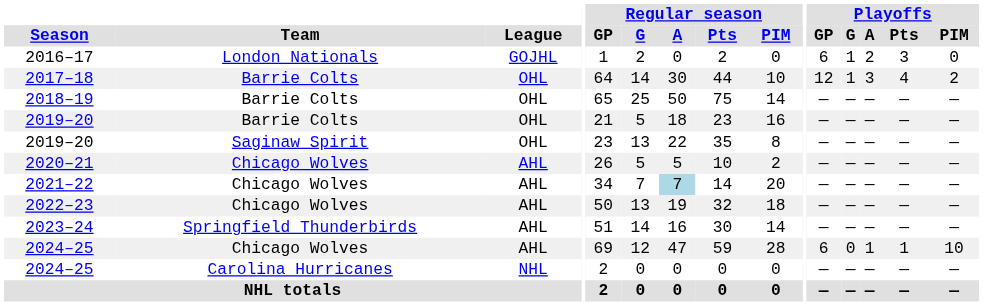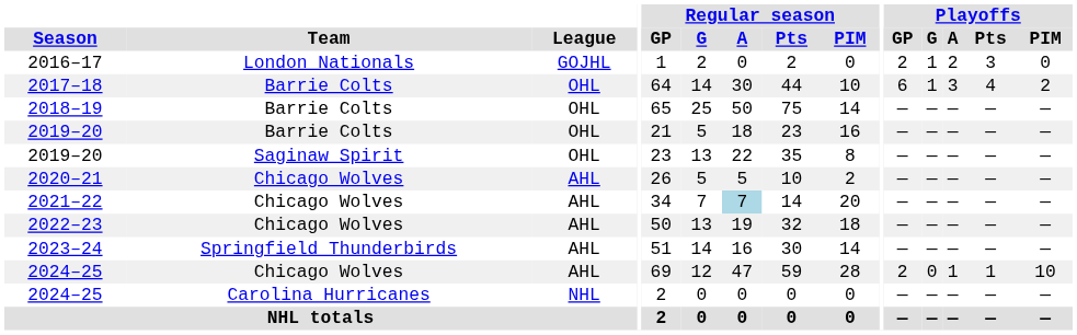2016–17 | Playoffs / GP: 6 -> 2
2017–18 | Playoffs / GP: 12 -> 6
2024–25 / Chicago Wolves | Playoffs / GP: 6 -> 2
